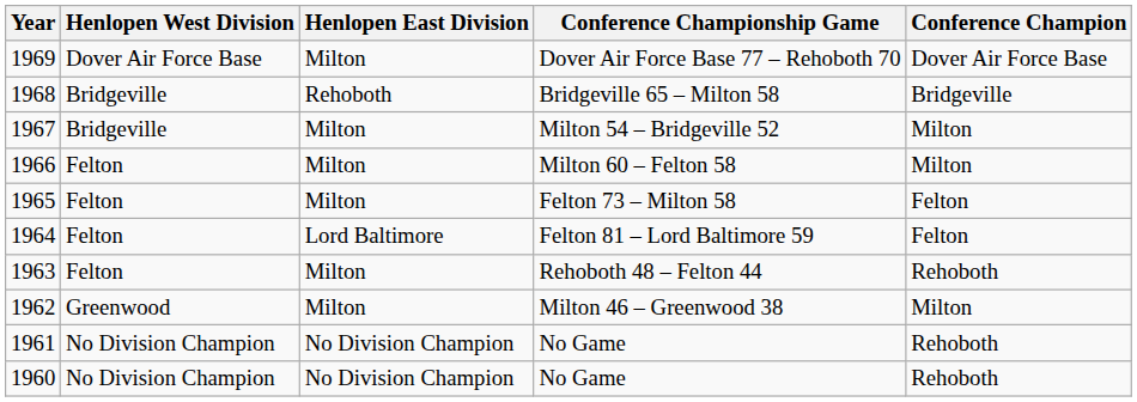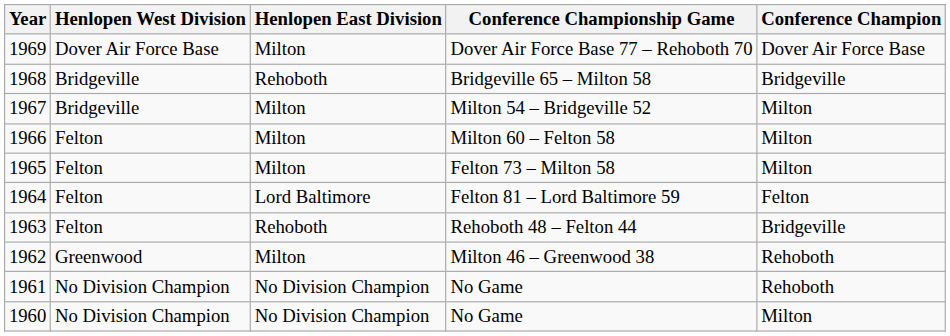Felton 73 – Milton 58 | Conference Champion: Felton -> Milton
Rehoboth 48 – Felton 44 | Henlopen East Division: Milton -> Rehoboth
Rehoboth 48 – Felton 44 | Conference Champion: Rehoboth -> Bridgeville
Milton 46 – Greenwood 38 | Conference Champion: Milton -> Rehoboth
1960 / No Game | Conference Champion: Rehoboth -> Milton
